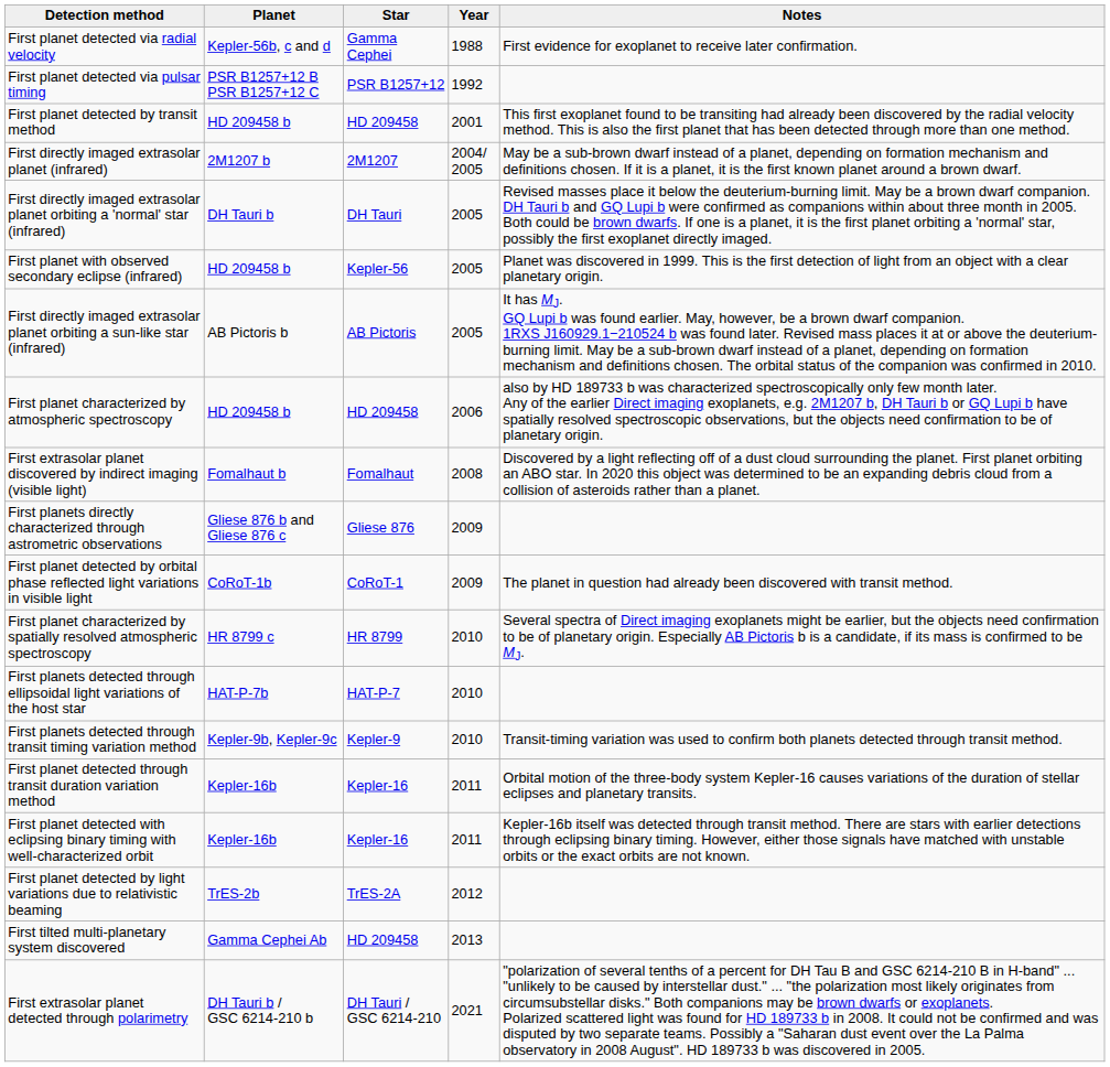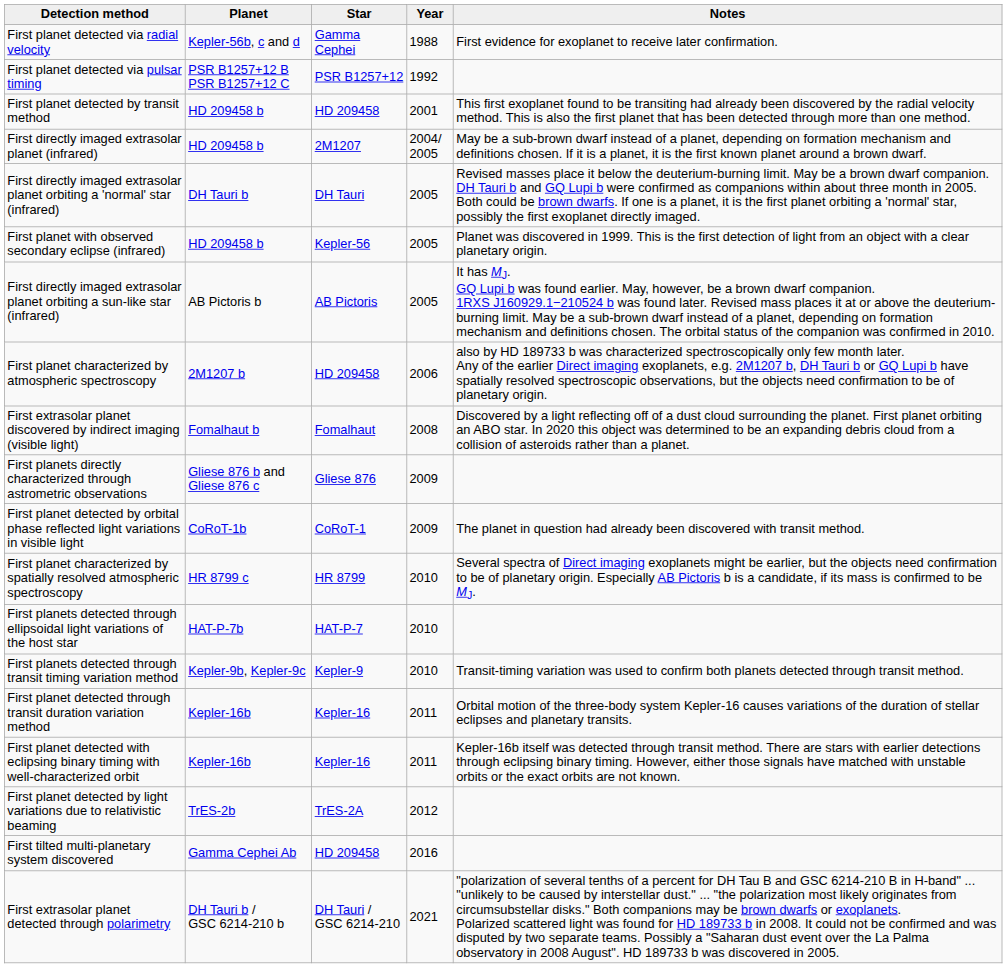First directly imaged extrasolar planet (infrared) | Planet: 2M1207 b -> HD 209458 b
First planet characterized by atmospheric spectroscopy | Planet: HD 209458 b -> 2M1207 b
First tilted multi-planetary system discovered | Year: 2013 -> 2016
